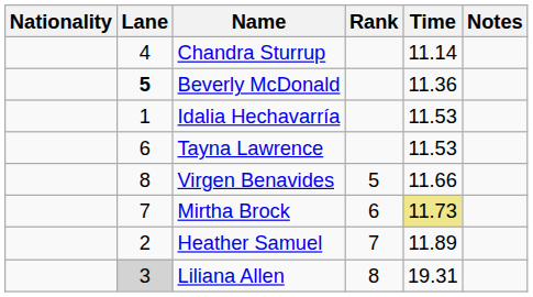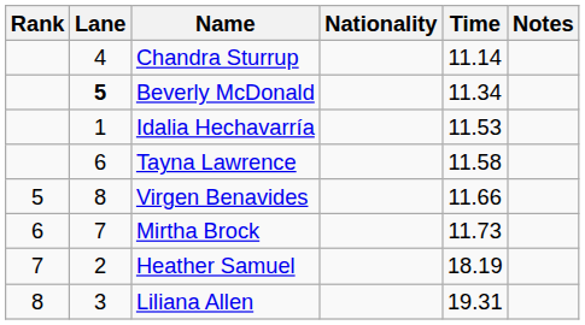columns swapped: Rank <-> Nationality
Beverly McDonald | Time: 11.36 -> 11.34
Tayna Lawrence | Time: 11.53 -> 11.58
Mirtha Brock | Time: khaki background -> no background
Heather Samuel | Time: 11.89 -> 18.19
Liliana Allen | Lane: lightgrey background -> no background
